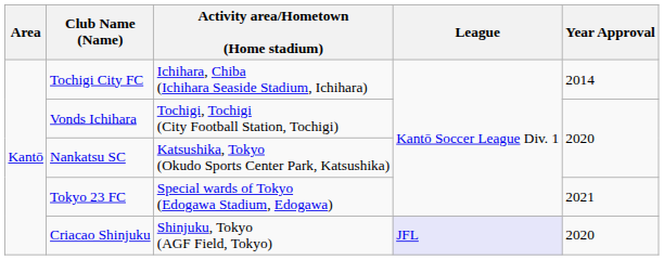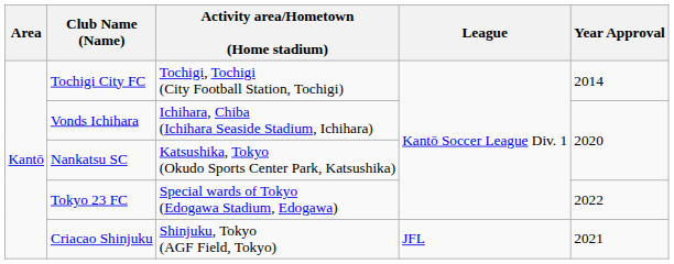Tochigi City FC | Activity area/Hometown (Home stadium): Ichihara, Chiba (Ichihara Seaside Stadium, Ichihara) -> Tochigi, Tochigi (City Football Station, Tochigi)
Vonds Ichihara | Activity area/Hometown (Home stadium): Tochigi, Tochigi (City Football Station, Tochigi) -> Ichihara, Chiba (Ichihara Seaside Stadium, Ichihara)
Tokyo 23 FC | Year Approval: 2021 -> 2022
Criacao Shinjuku | League: lavender background -> no background
Criacao Shinjuku | Year Approval: 2020 -> 2021
